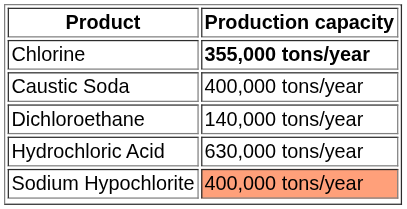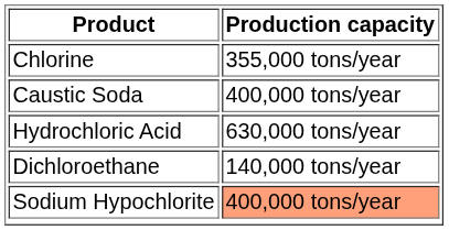Chlorine | Production capacity: bold -> normal
rows swapped: Dichloroethane <-> Hydrochloric Acid
